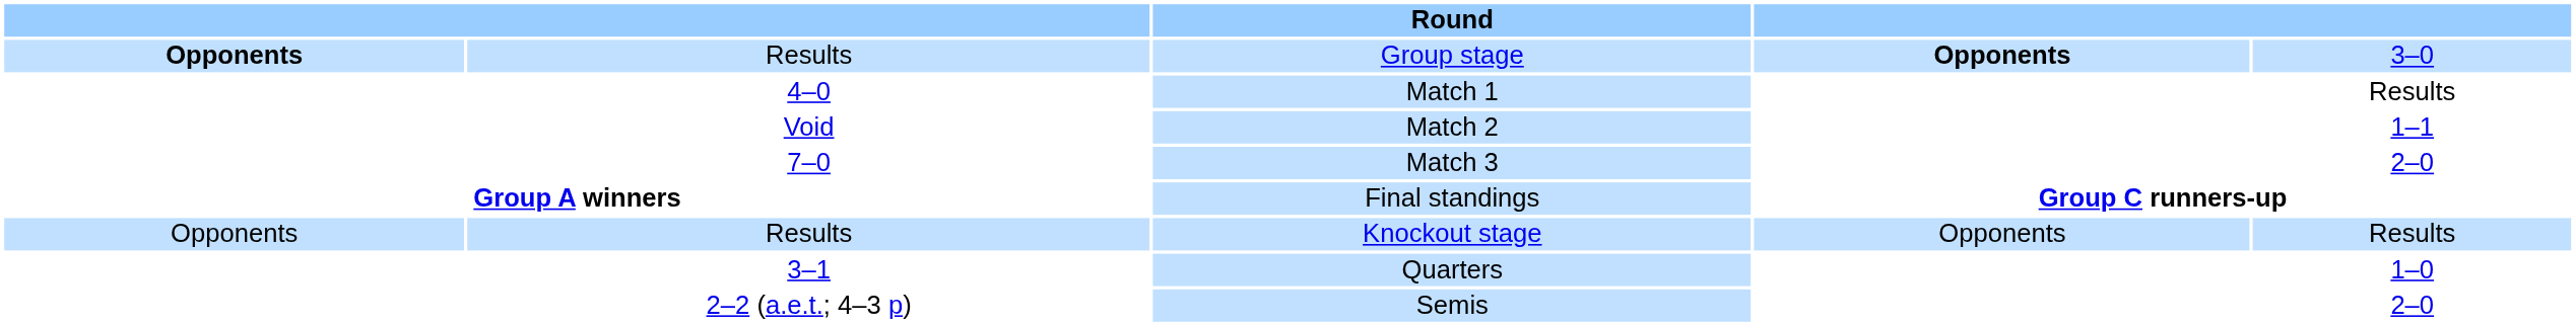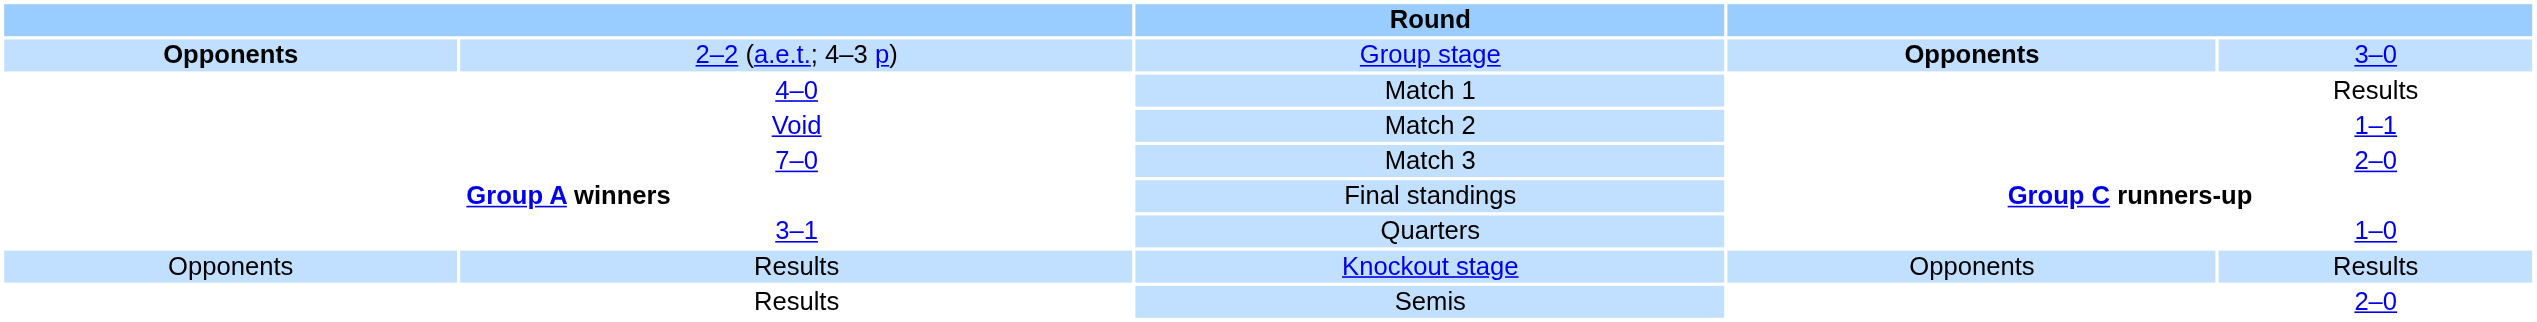Group stage | column 2: Results -> 2–2 (a.e.t.; 4–3 p)
rows swapped: Knockout stage <-> Quarters
Semis | column 2: 2–2 (a.e.t.; 4–3 p) -> Results
